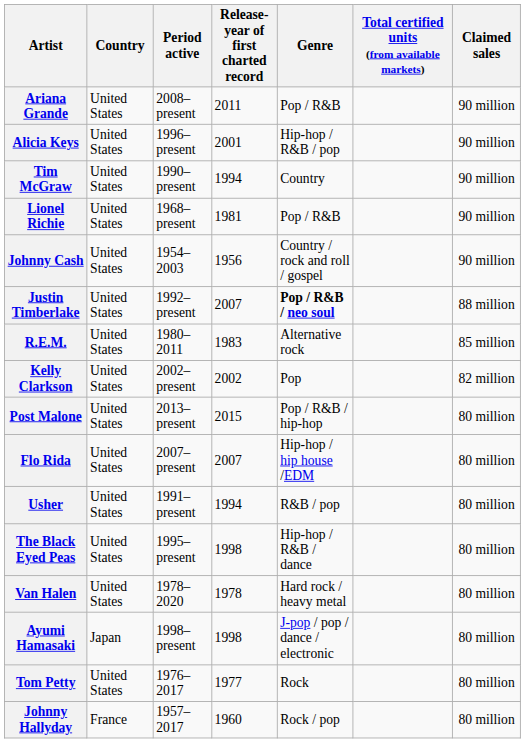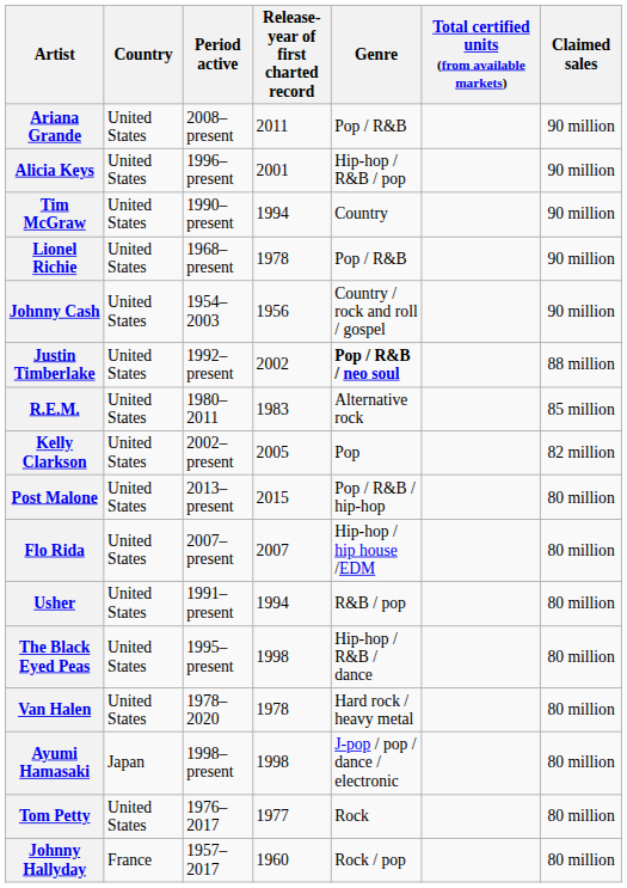Lionel Richie | Release-year of first charted record: 1981 -> 1978
Justin Timberlake | Release-year of first charted record: 2007 -> 2002
Kelly Clarkson | Release-year of first charted record: 2002 -> 2005
